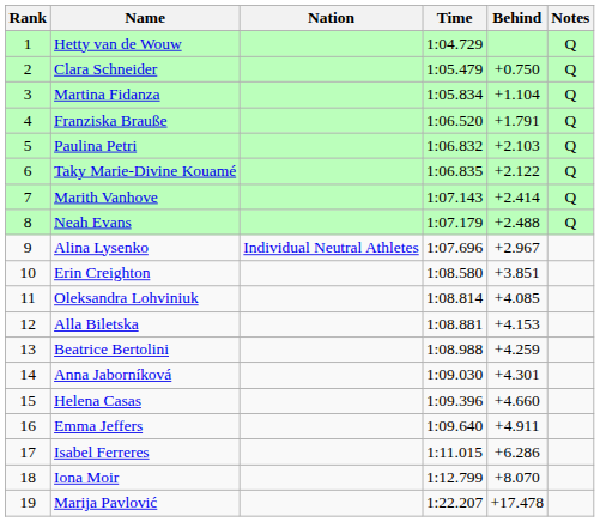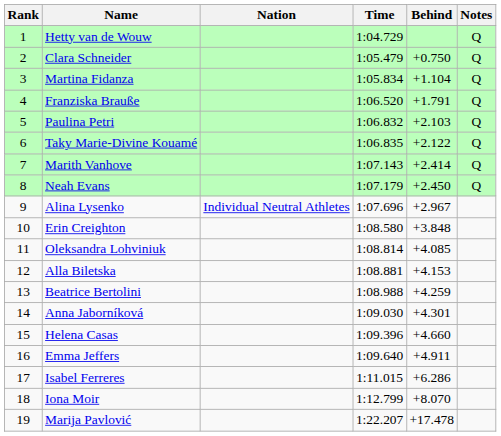Neah Evans | Behind: +2.488 -> +2.450
Erin Creighton | Behind: +3.851 -> +3.848
